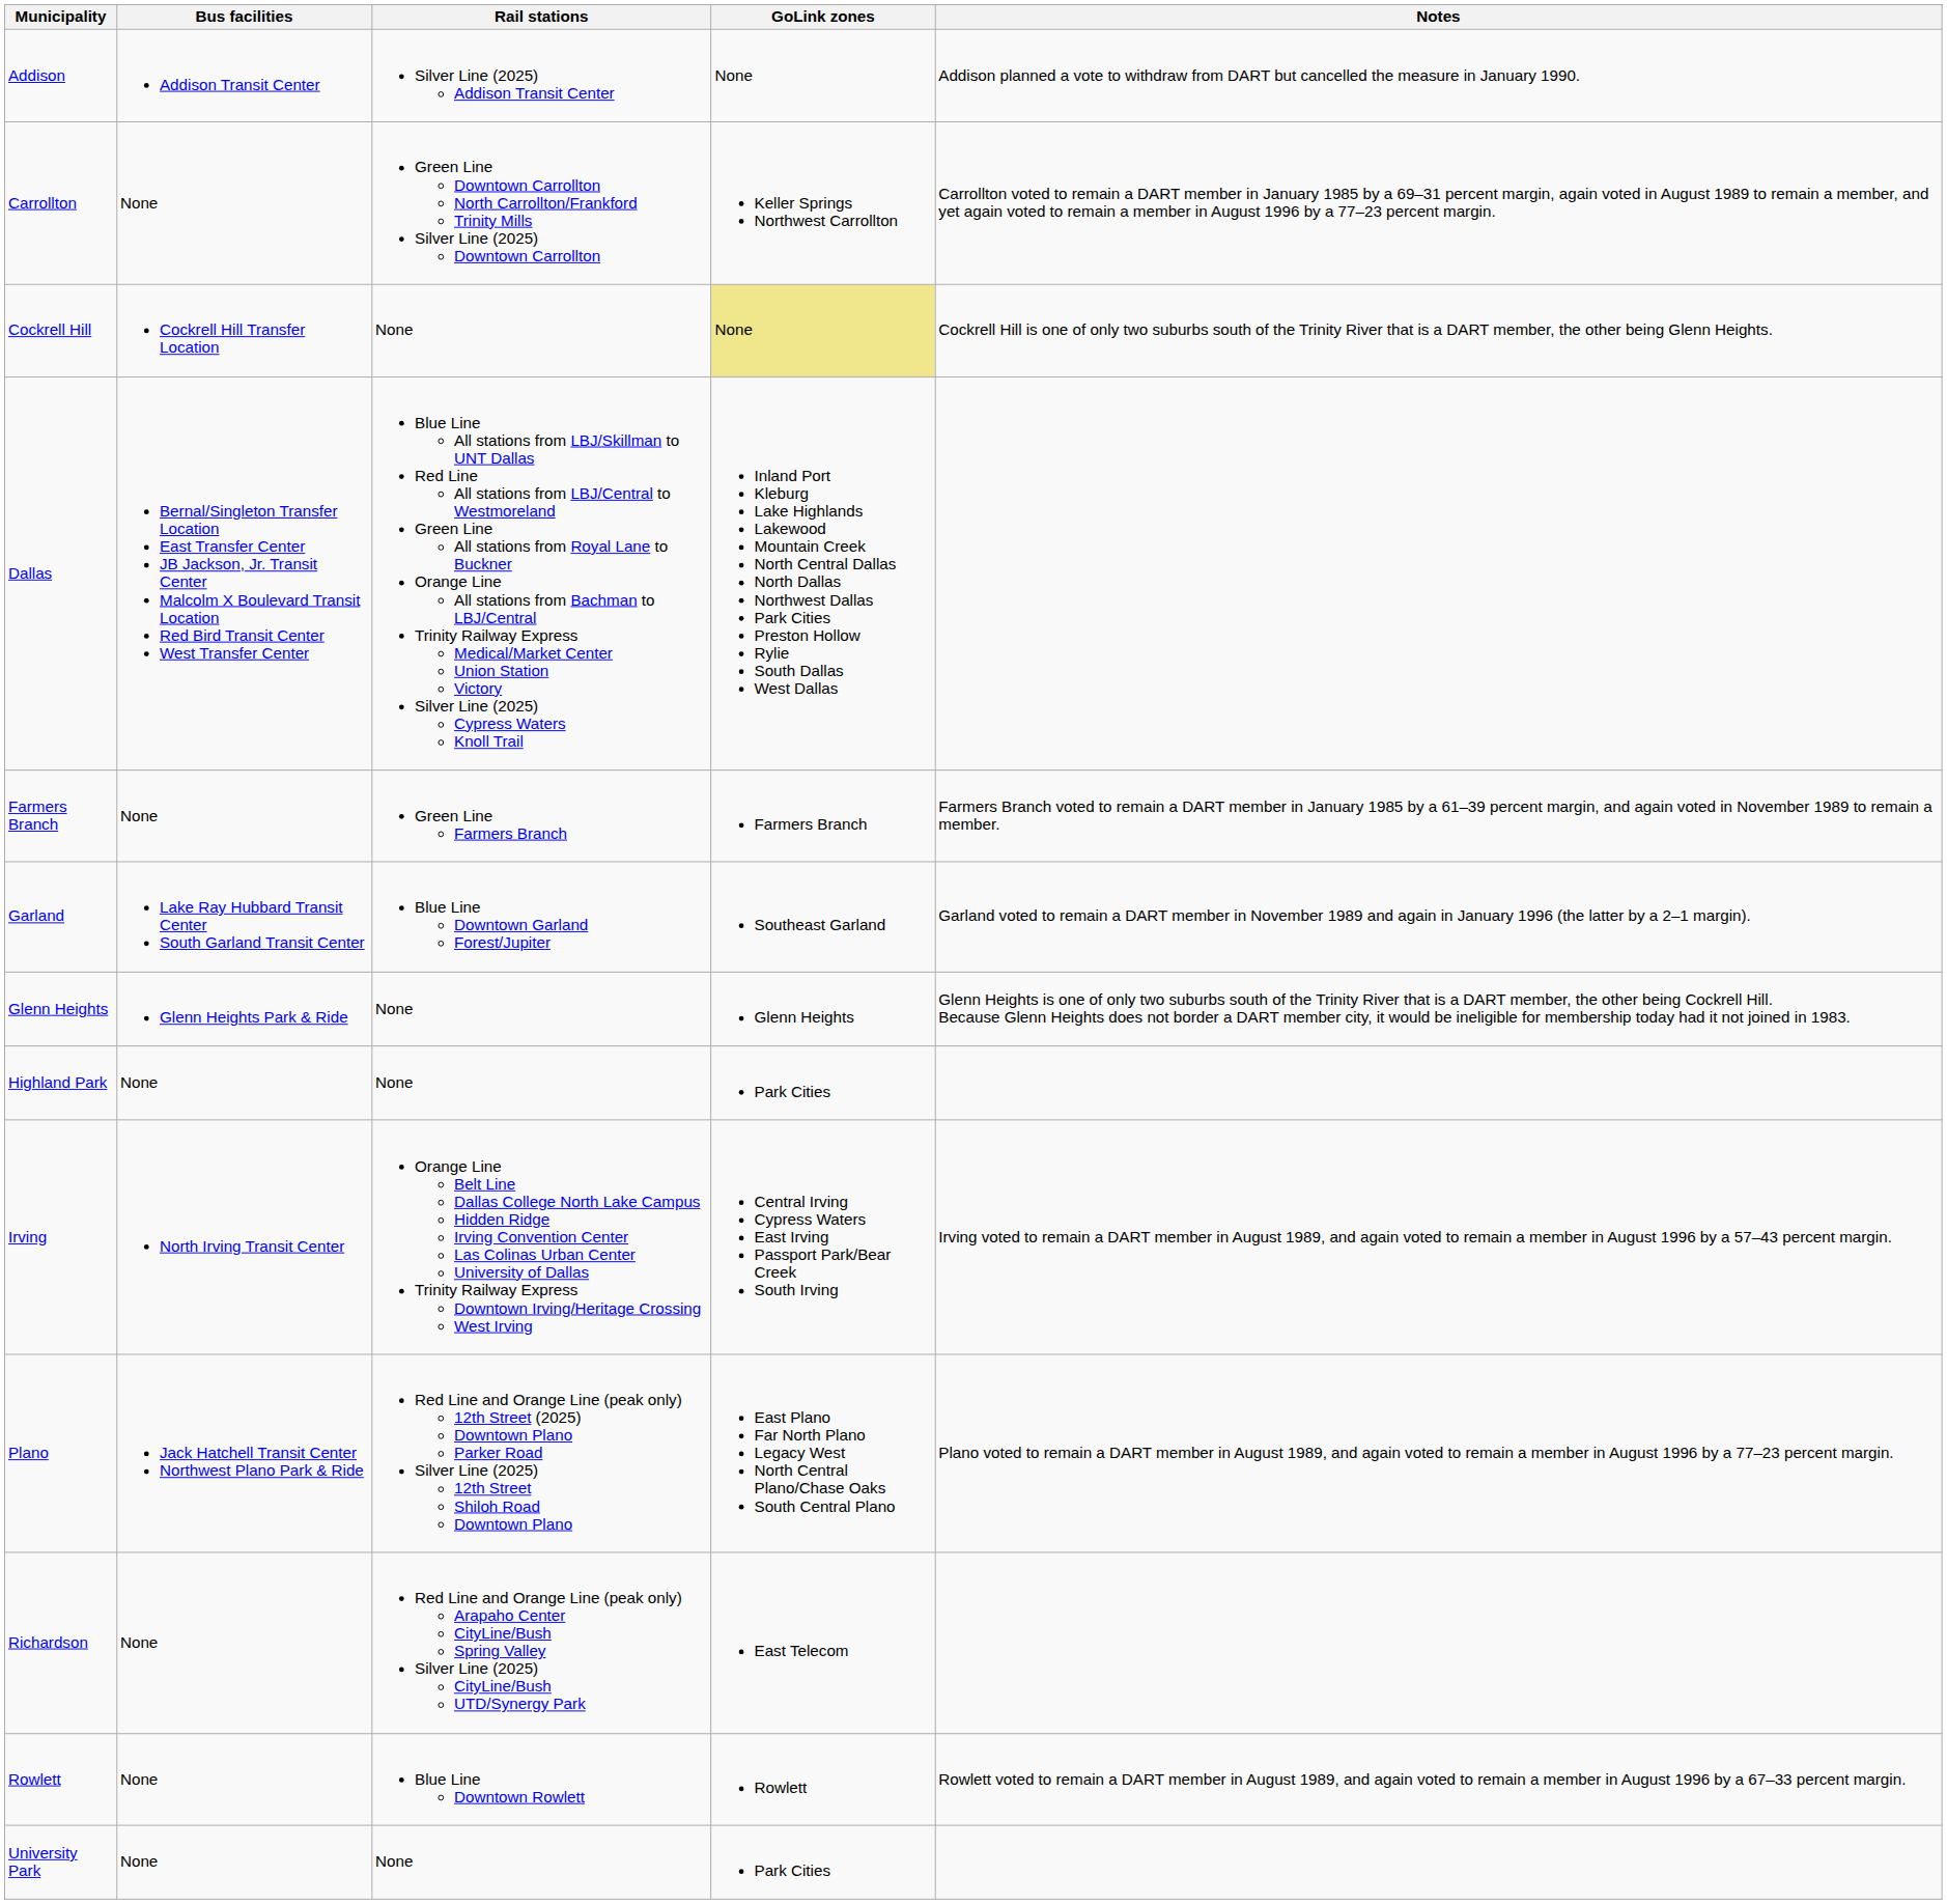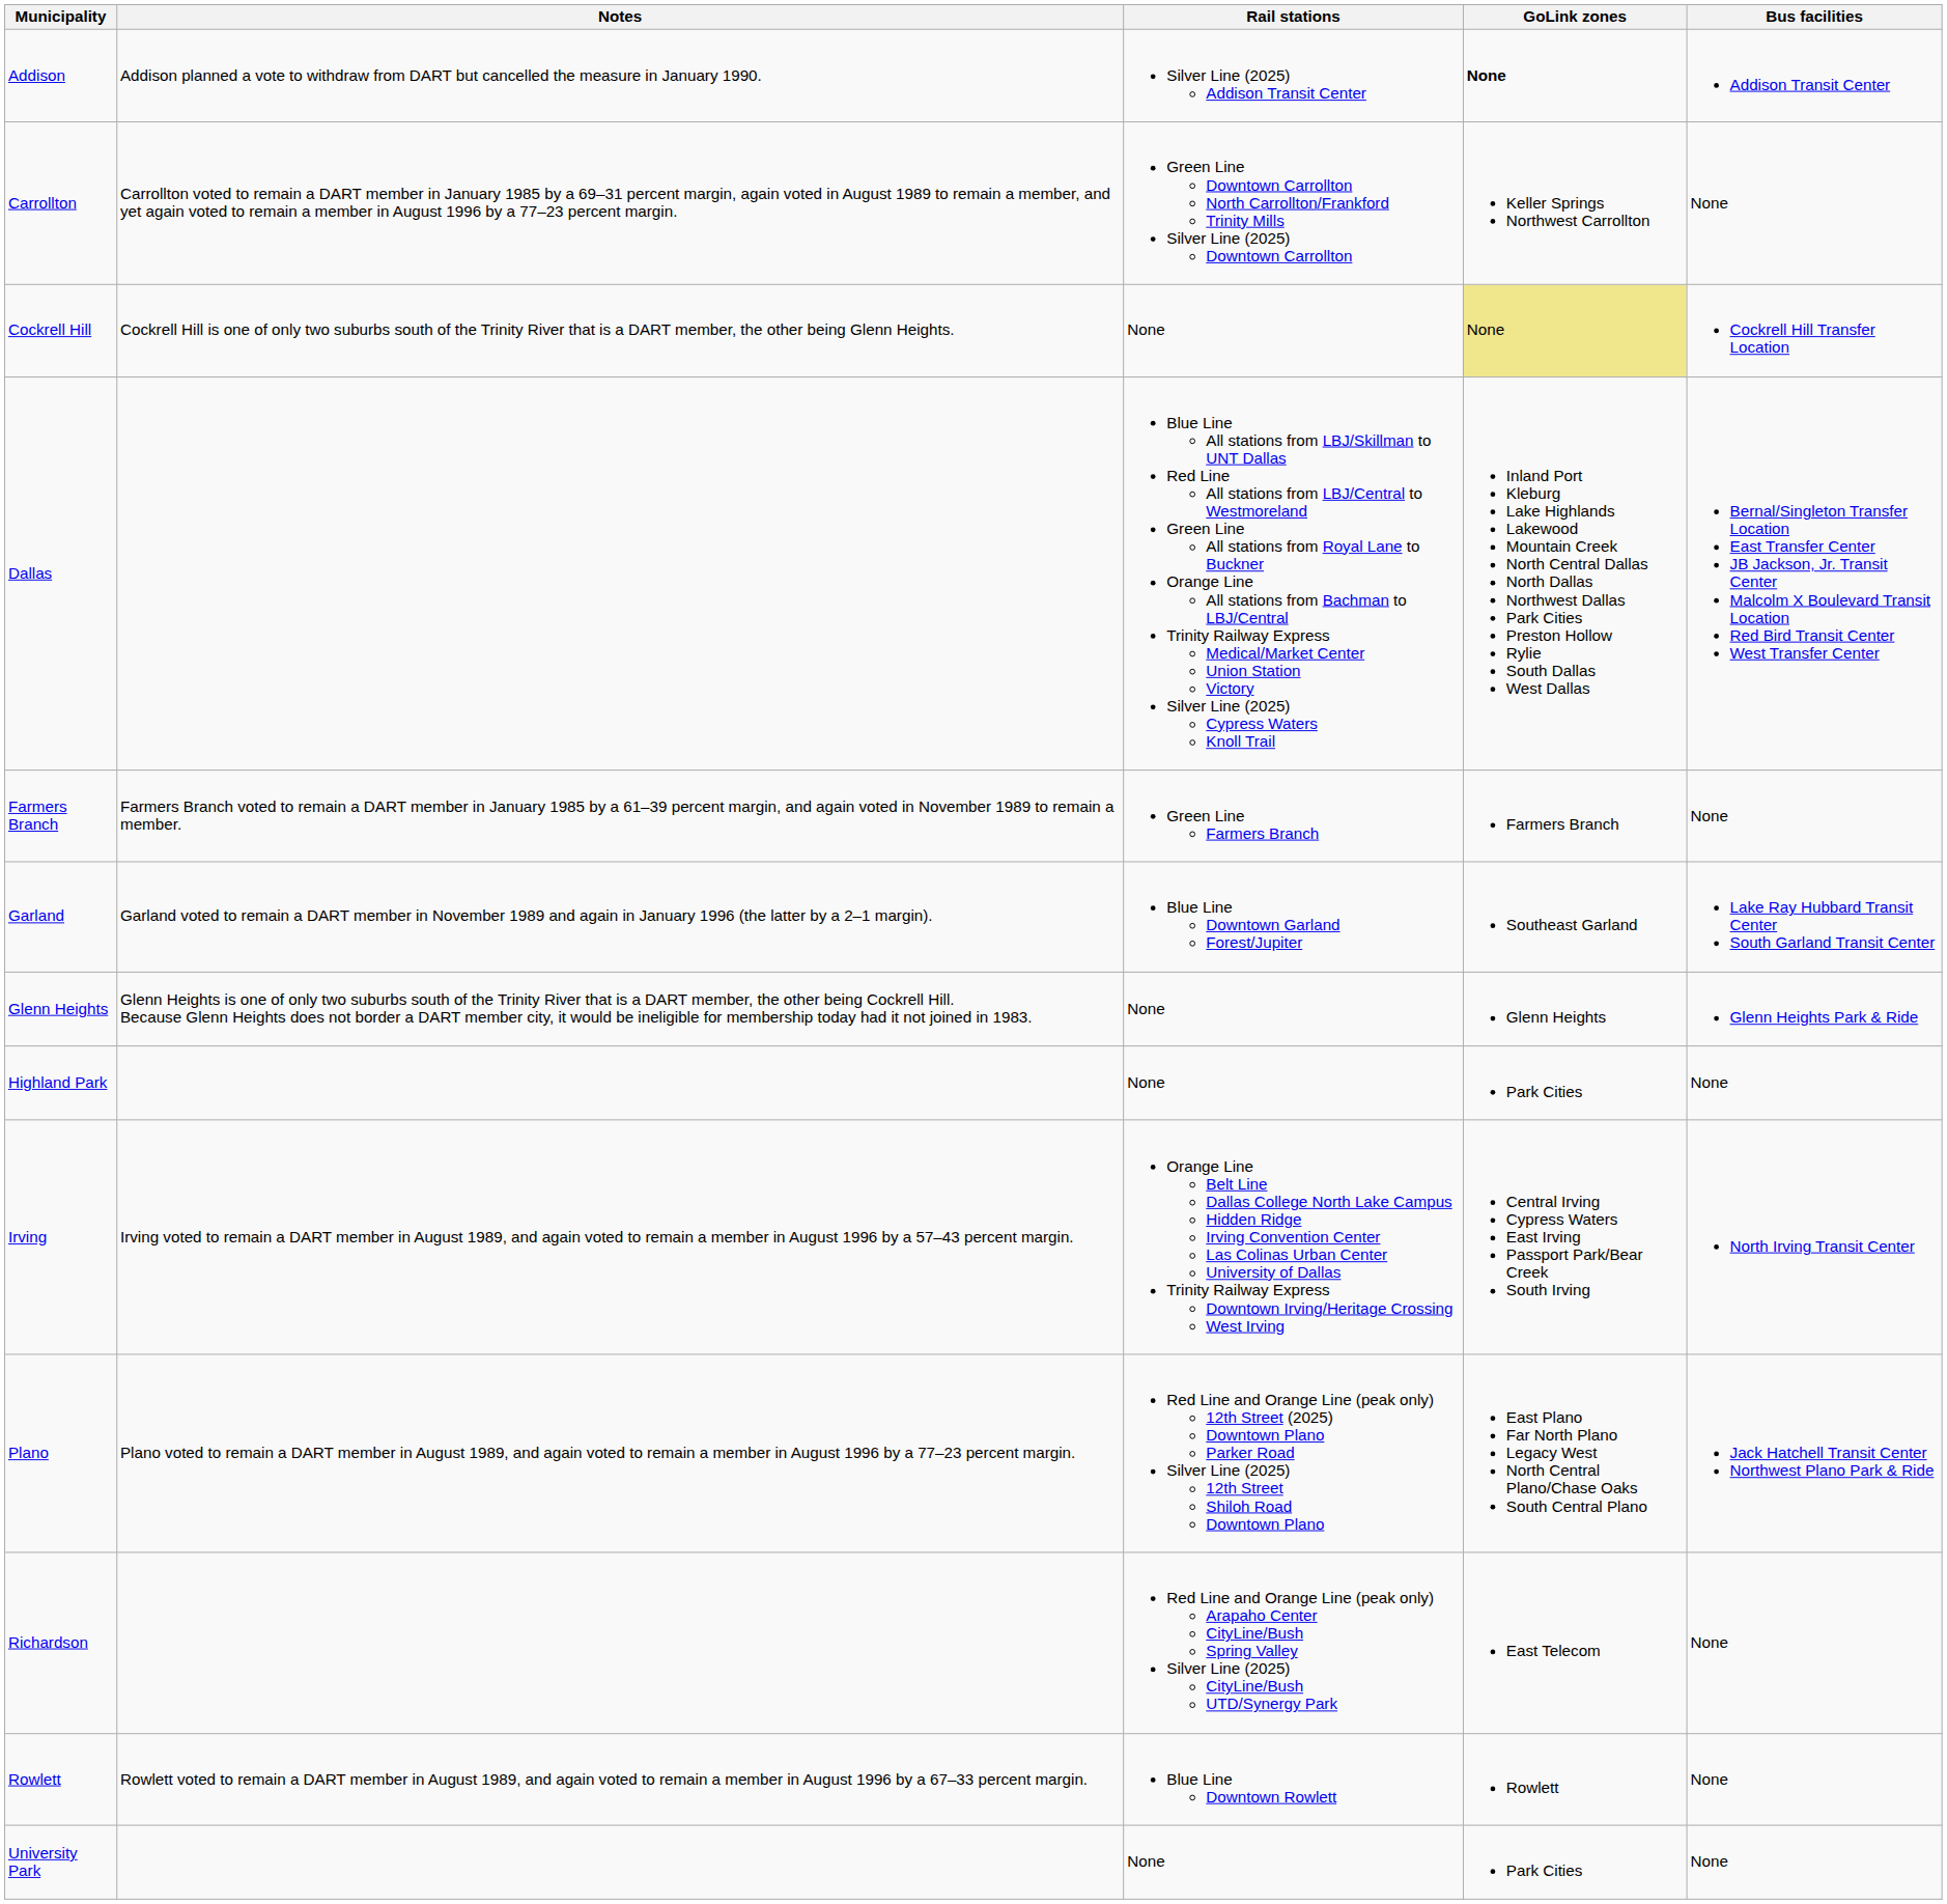columns swapped: Bus facilities <-> Notes
Addison | GoLink zones: normal -> bold
